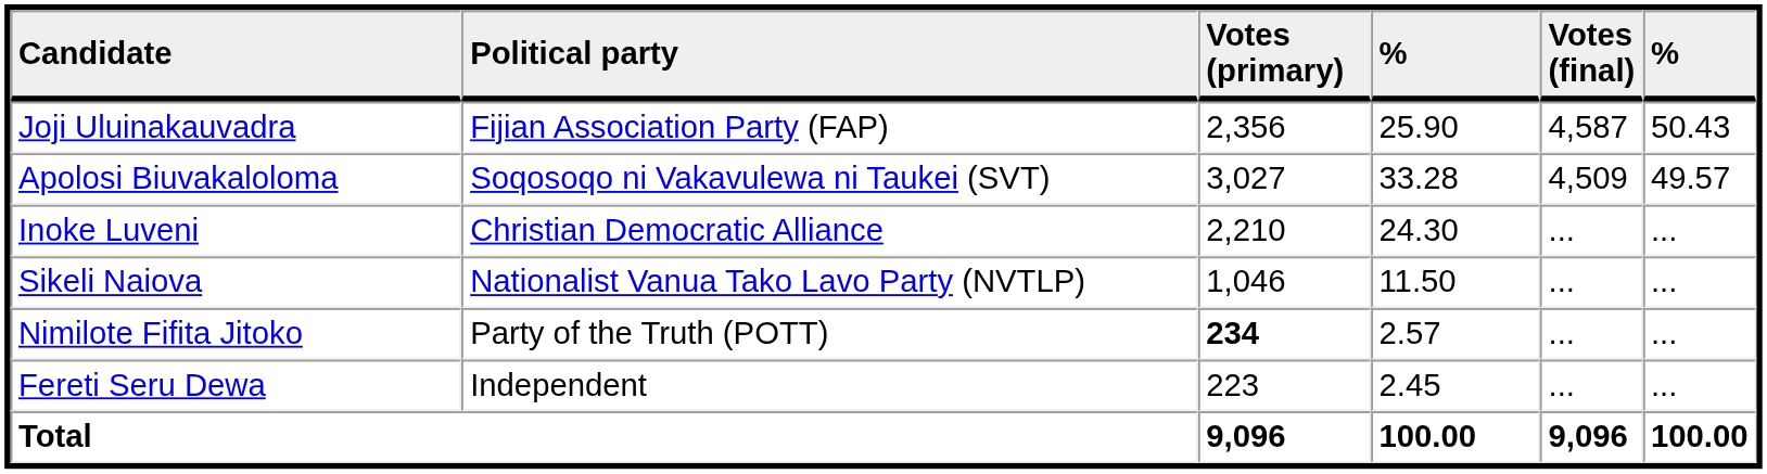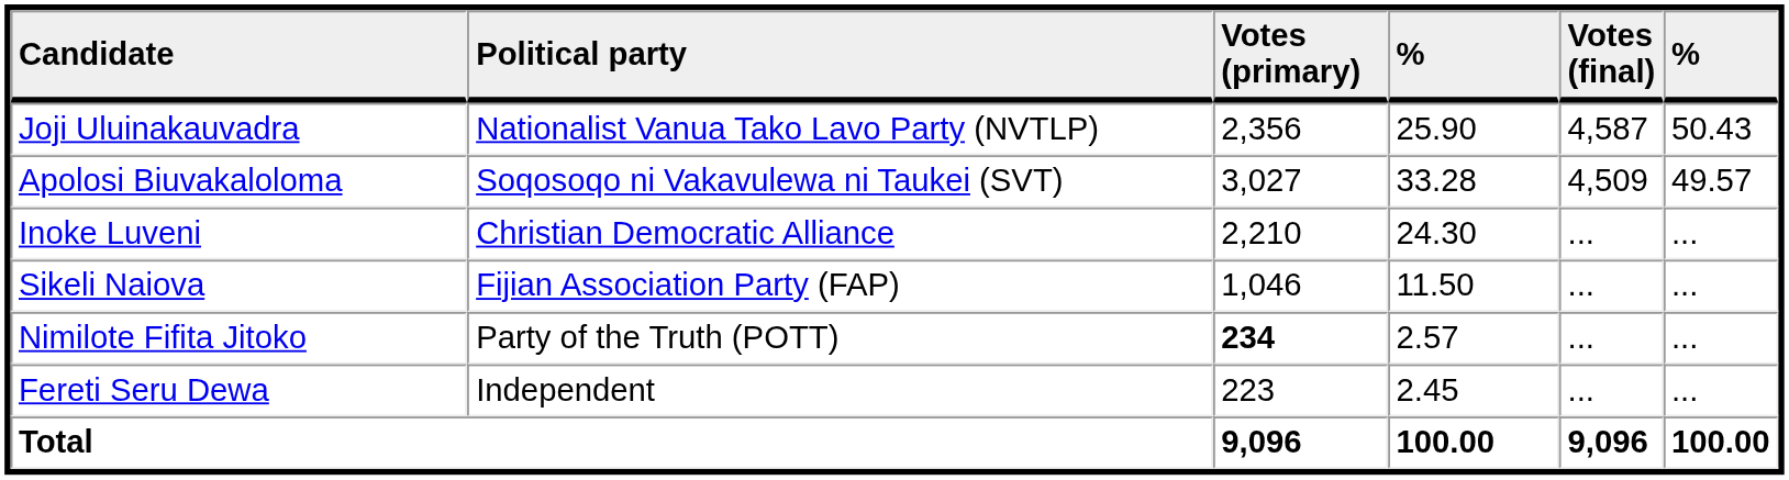Joji Uluinakauvadra | Political party: Fijian Association Party (FAP) -> Nationalist Vanua Tako Lavo Party (NVTLP)
Sikeli Naiova | Political party: Nationalist Vanua Tako Lavo Party (NVTLP) -> Fijian Association Party (FAP)
